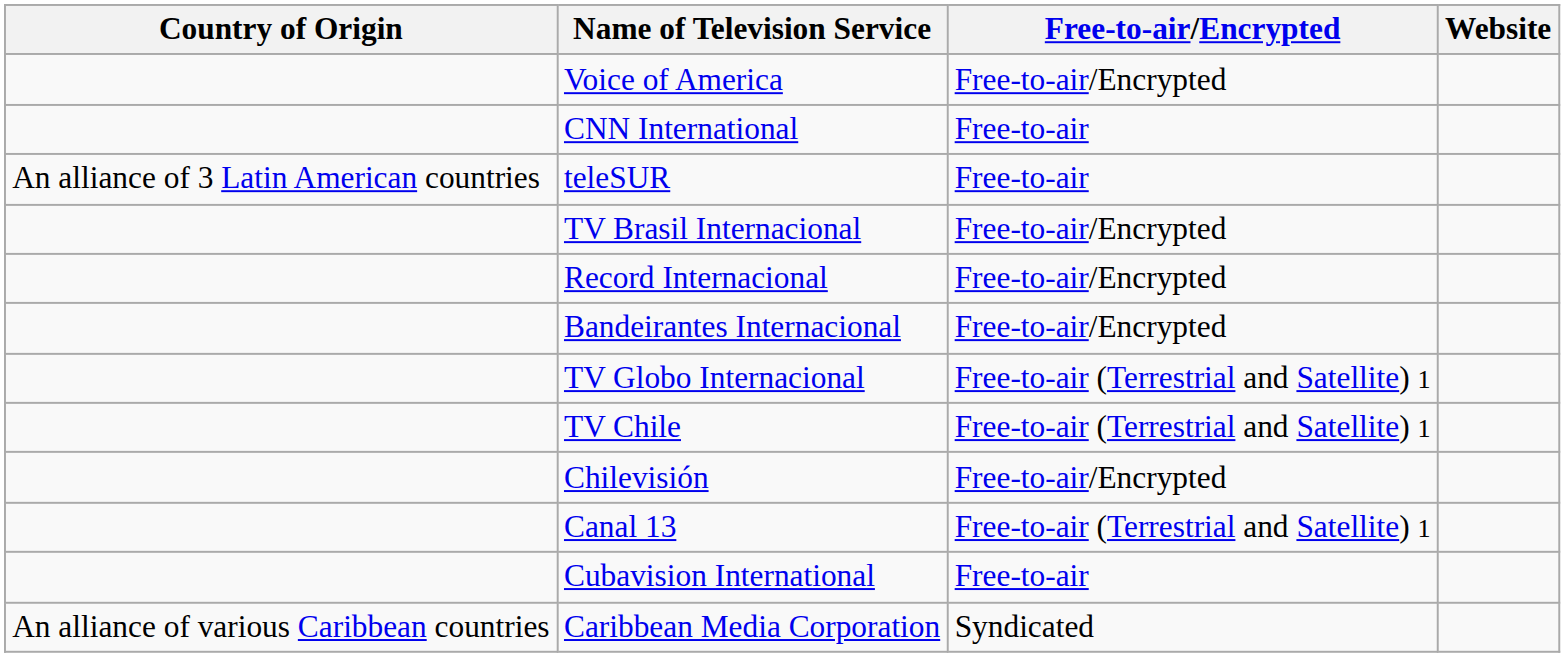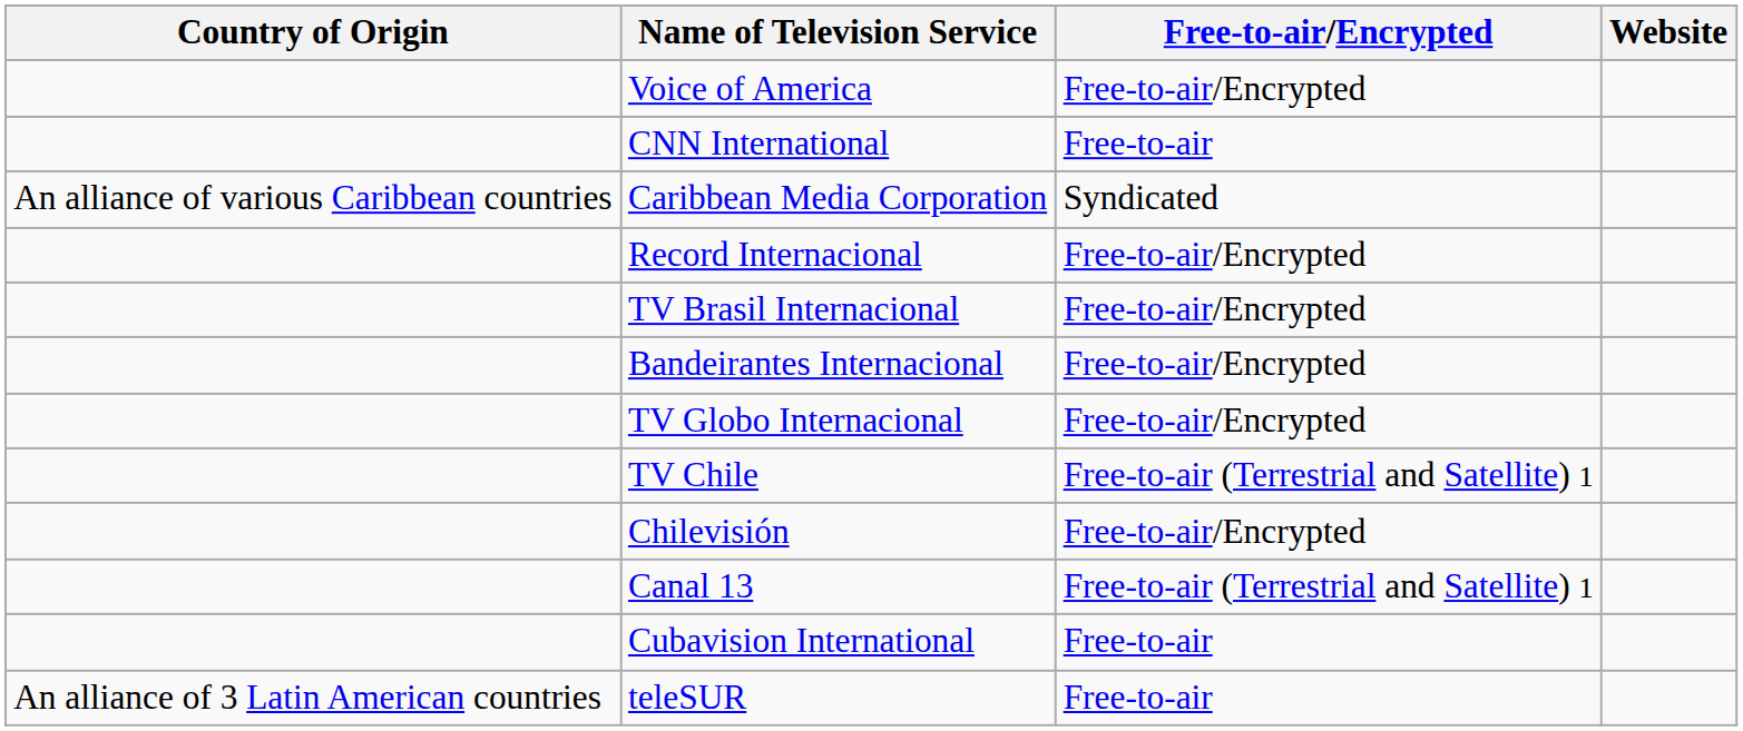rows swapped: Caribbean Media Corporation <-> teleSUR
rows swapped: TV Brasil Internacional <-> Record Internacional
TV Globo Internacional | Free-to-air/Encrypted: Free-to-air (Terrestrial and Satellite) 1 -> Free-to-air/Encrypted
